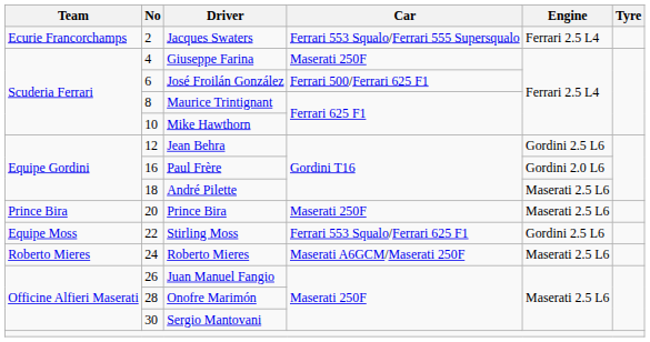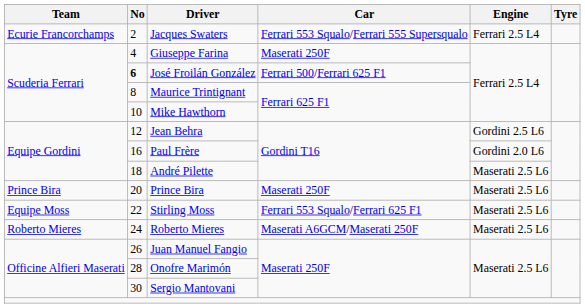José Froilán González | No: normal -> bold
Stirling Moss | Engine: Gordini 2.5 L6 -> Maserati 2.5 L6
